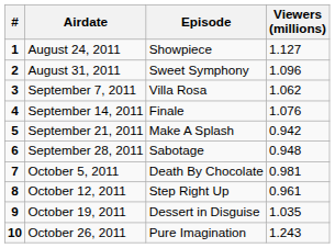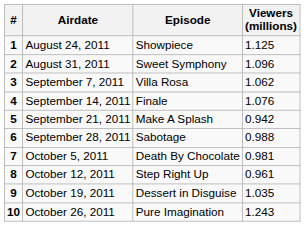August 24, 2011 | Viewers (millions): 1.127 -> 1.125
September 28, 2011 | Viewers (millions): 0.948 -> 0.988
